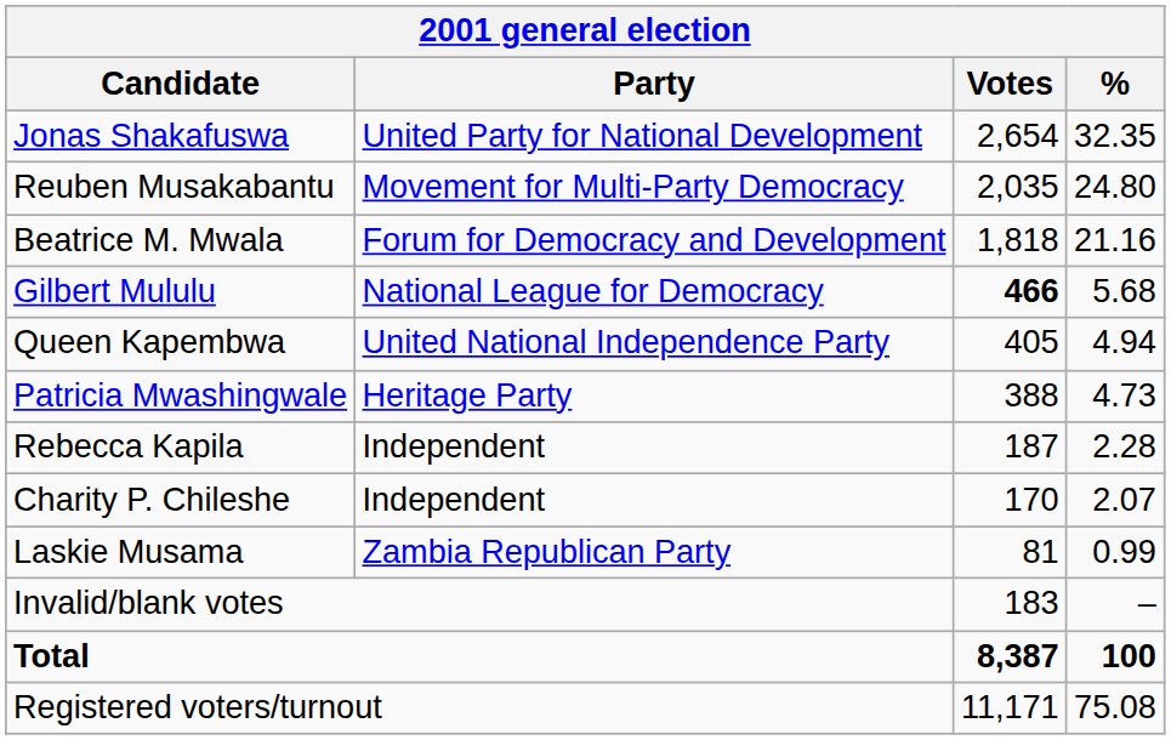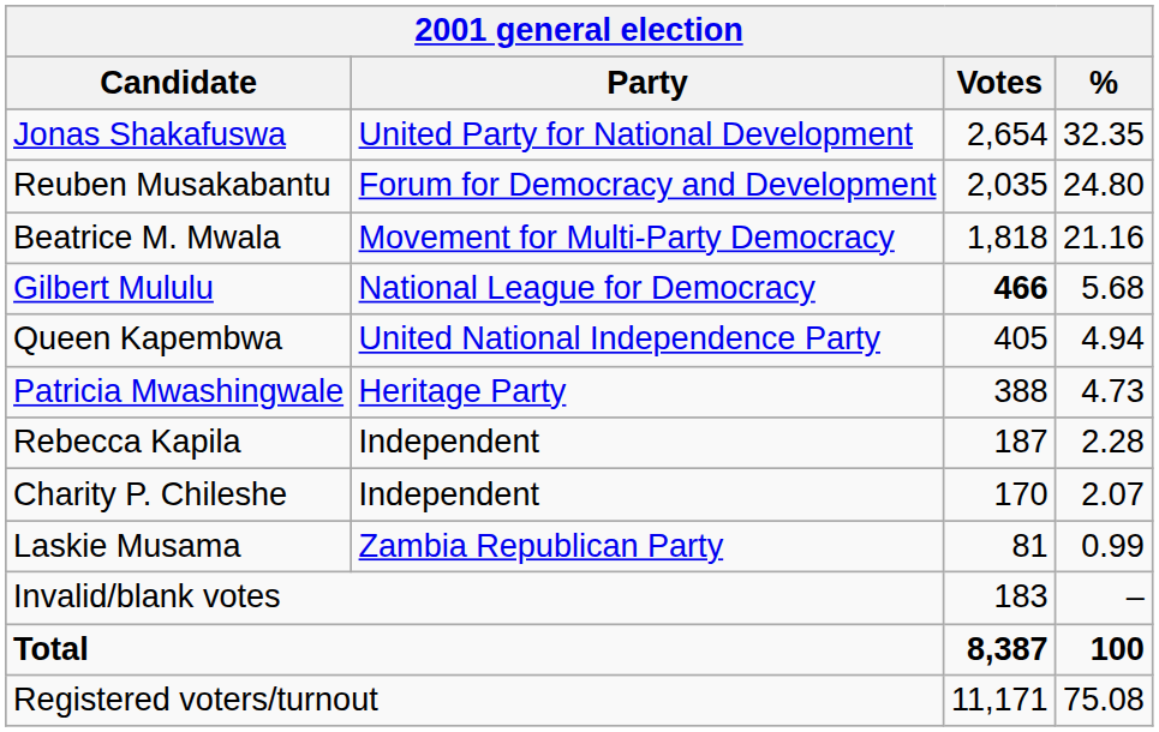Reuben Musakabantu | Party: Movement for Multi-Party Democracy -> Forum for Democracy and Development
Beatrice M. Mwala | Party: Forum for Democracy and Development -> Movement for Multi-Party Democracy
